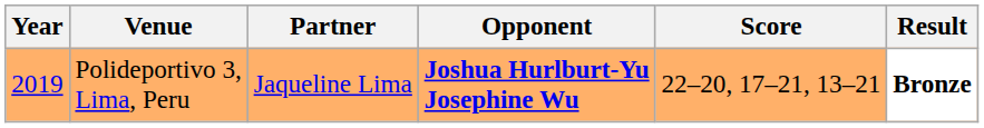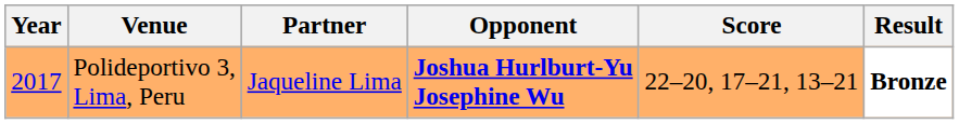Polideportivo 3, Lima, Peru | Year: 2019 -> 2017
